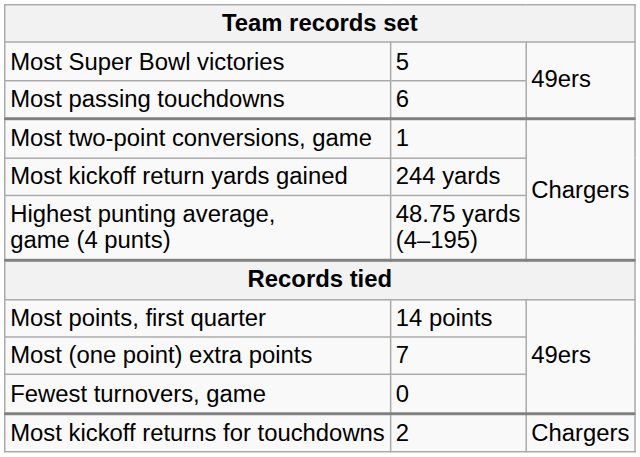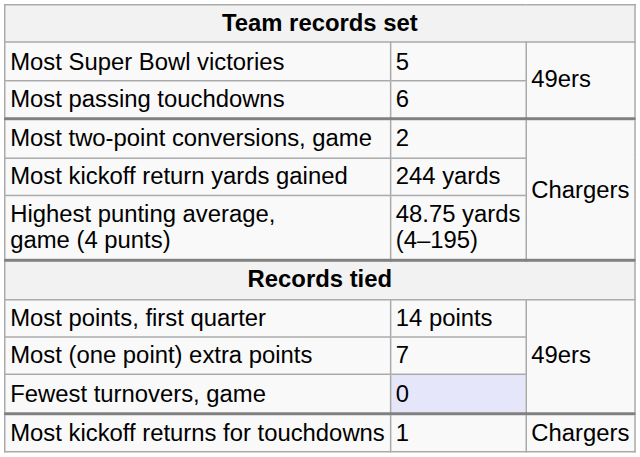Most two-point conversions, game | column 2: 1 -> 2
Fewest turnovers, game | column 2: no background -> lavender background
Most kickoff returns for touchdowns | column 2: 2 -> 1
